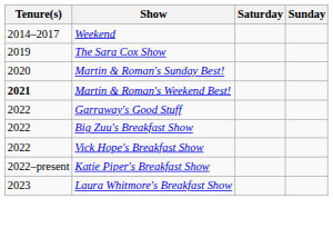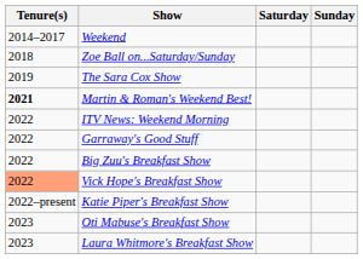+ row: 2018 | Zoe Ball on...Saturday/Sunday
- row: 2020 | Martin & Roman's Sunday Best!
+ row: 2022 | ITV News: Weekend Morning
Vick Hope's Breakfast Show | Tenure(s): no background -> lightsalmon background
+ row: 2023 | Oti Mabuse's Breakfast Show
